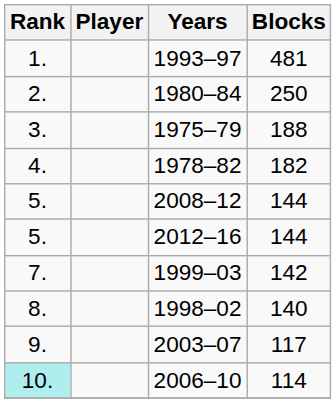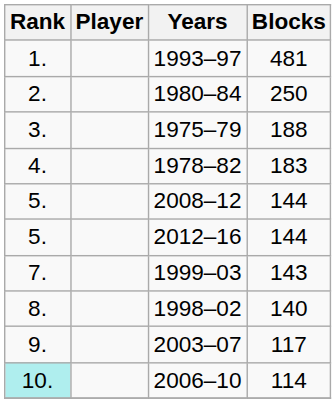1978–82 | Blocks: 182 -> 183
1999–03 | Blocks: 142 -> 143
